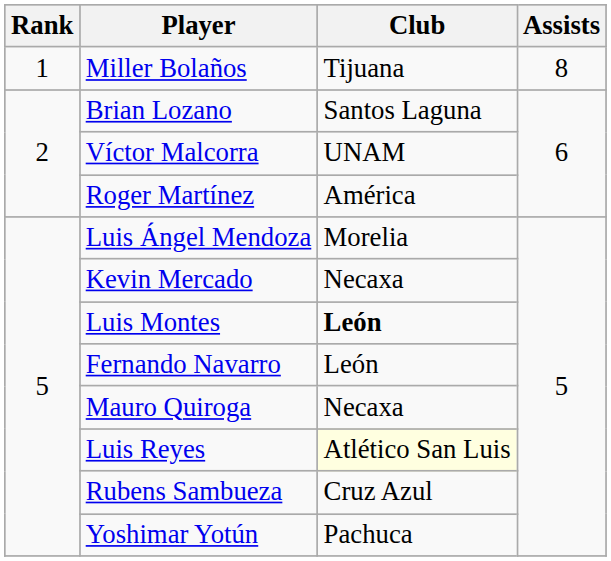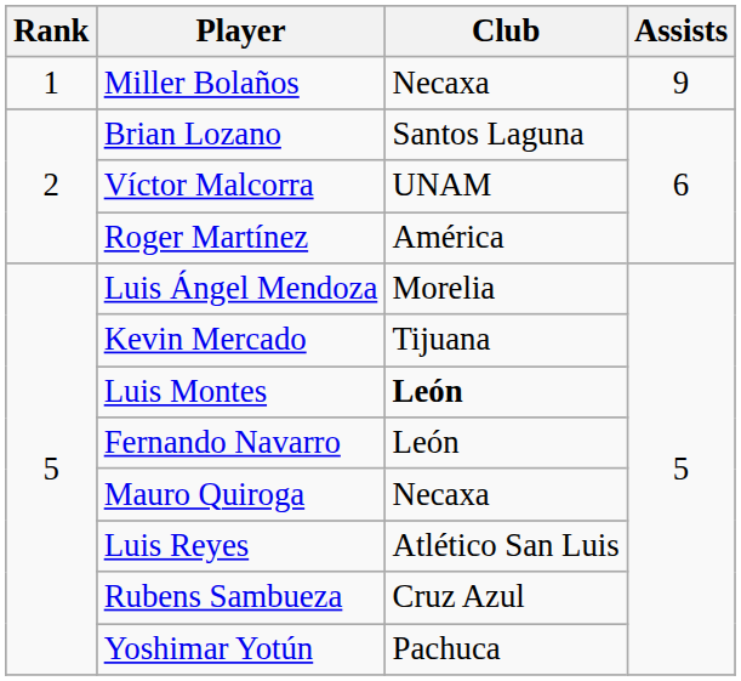Miller Bolaños | Club: Tijuana -> Necaxa
Miller Bolaños | Assists: 8 -> 9
Kevin Mercado | Club: Necaxa -> Tijuana
Luis Reyes | Club: lightyellow background -> no background
